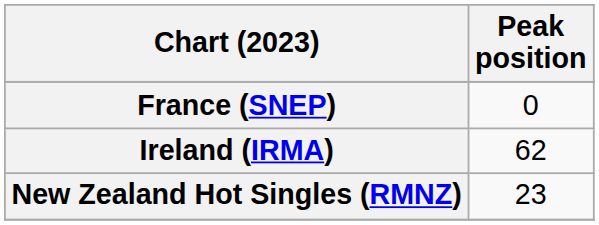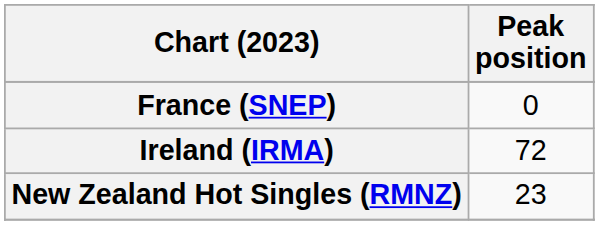Ireland (IRMA) | Peak position: 62 -> 72
